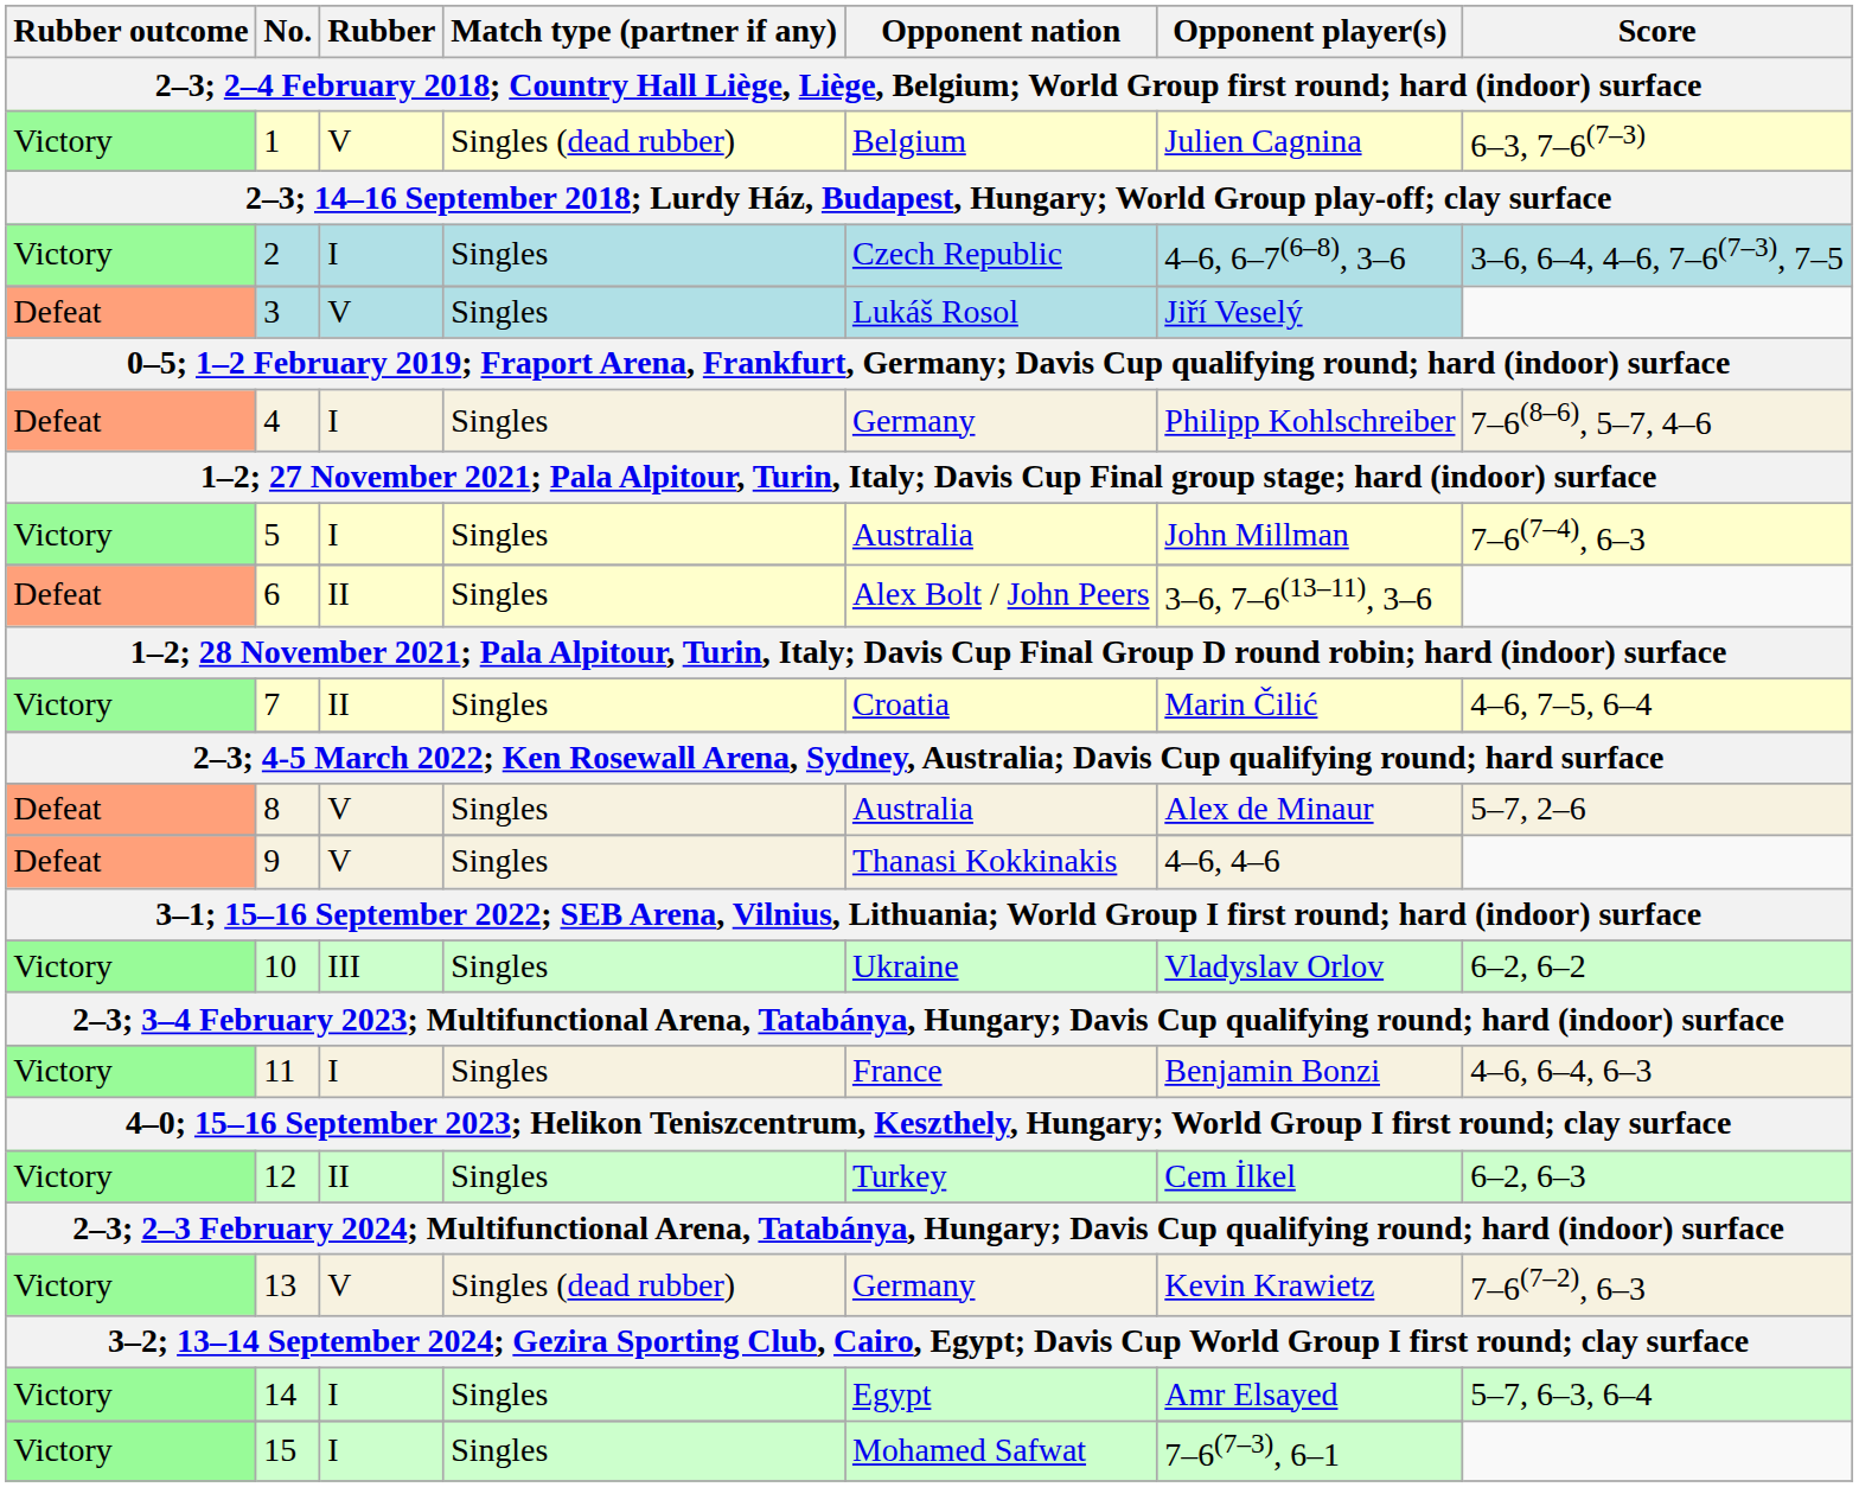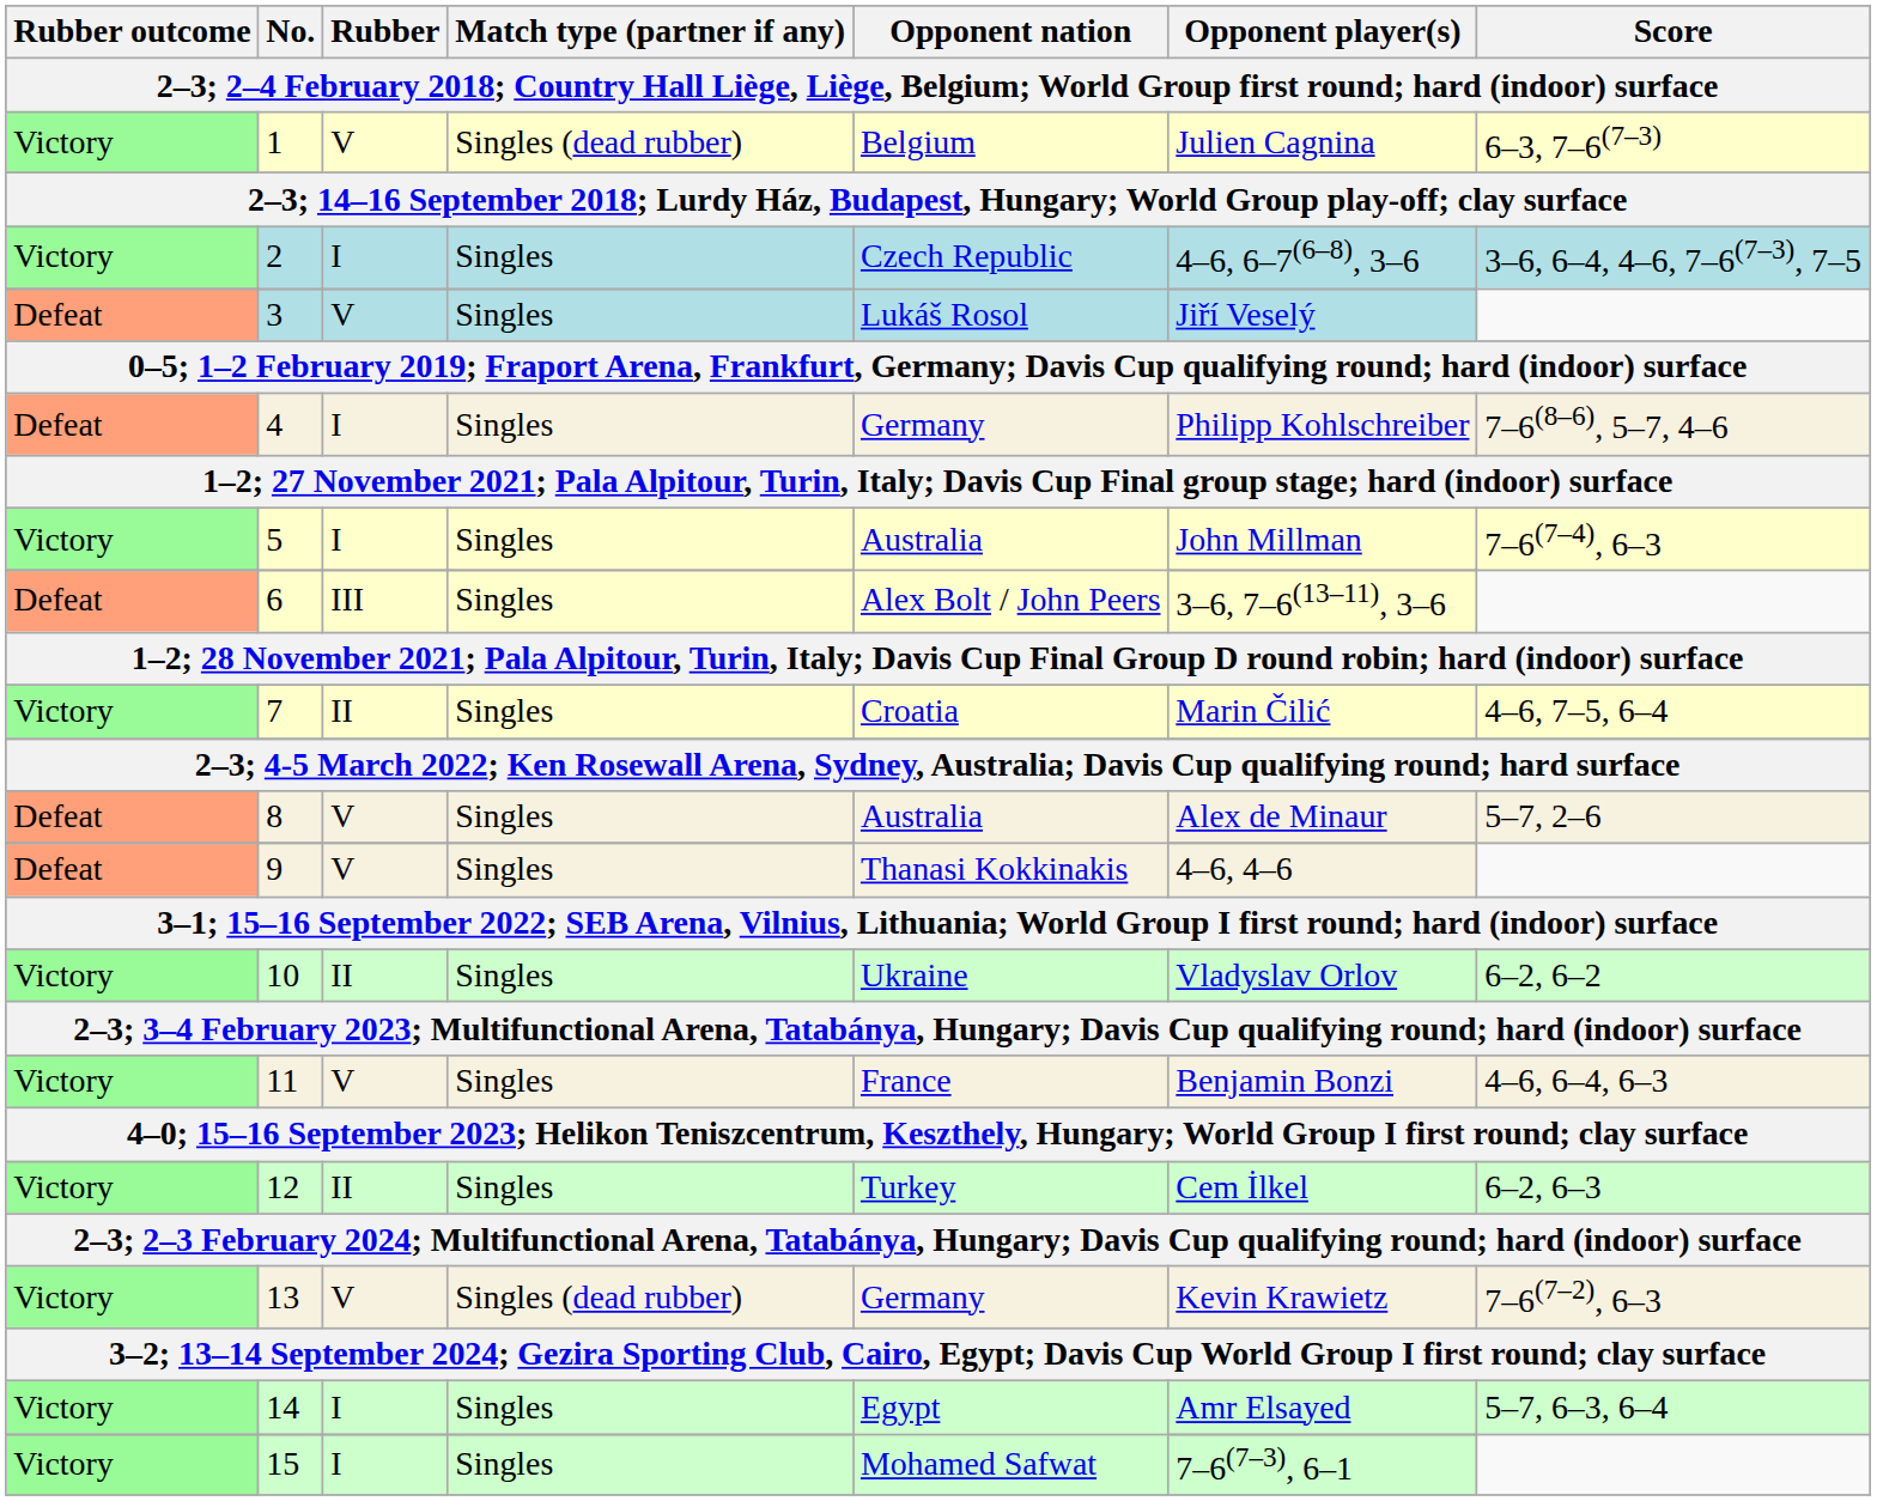6 | Rubber: II -> III
10 | Rubber: III -> II
11 | Rubber: I -> V
